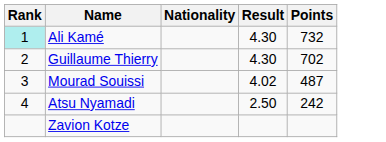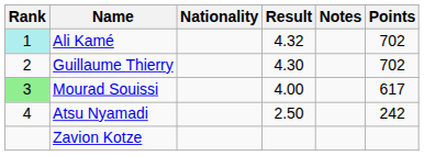+ column: Notes
Ali Kamé | Result: 4.30 -> 4.32
Ali Kamé | Points: 732 -> 702
Mourad Souissi | Rank: no background -> lightgreen background
Mourad Souissi | Result: 4.02 -> 4.00
Mourad Souissi | Points: 487 -> 617
